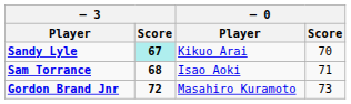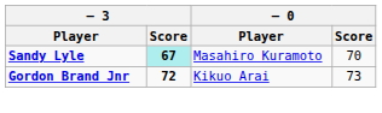Sandy Lyle | – 0 / Player: Kikuo Arai -> Masahiro Kuramoto
- row: Sam Torrance | 68 | Isao Aoki | 71
Gordon Brand Jnr | – 0 / Player: Masahiro Kuramoto -> Kikuo Arai
